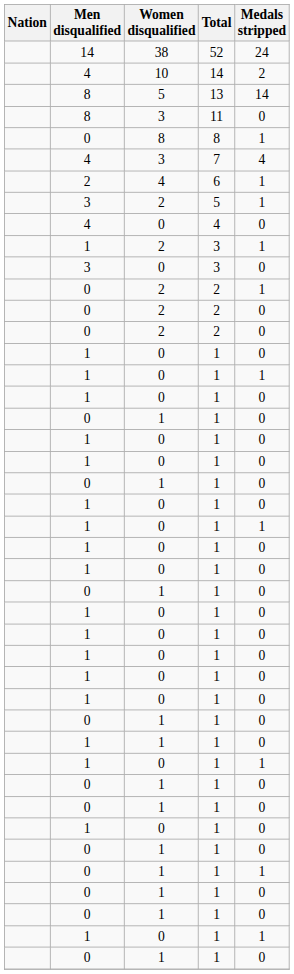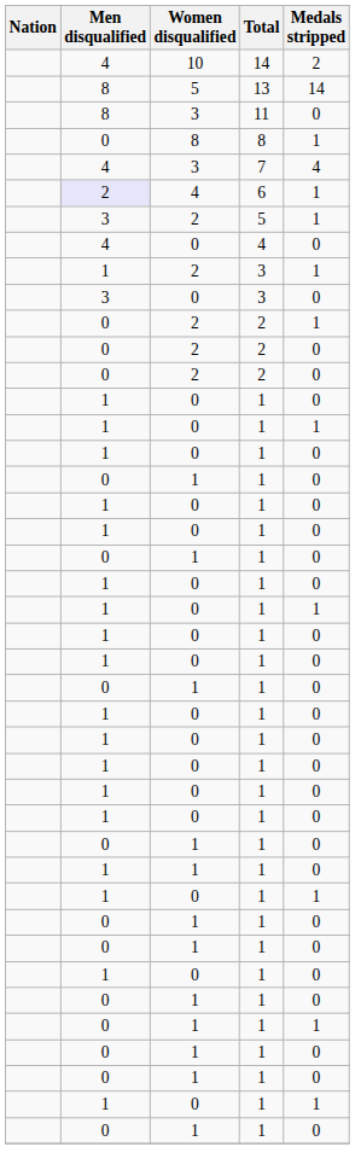- row: 14 | 38 | 52 | 24
6 | Men disqualified: no background -> lavender background
